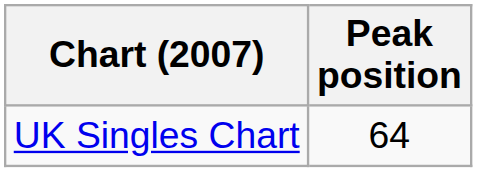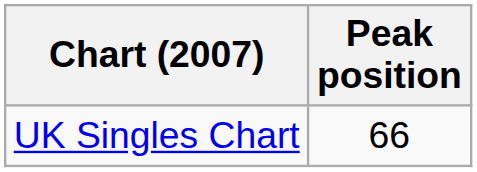UK Singles Chart | Peak position: 64 -> 66
